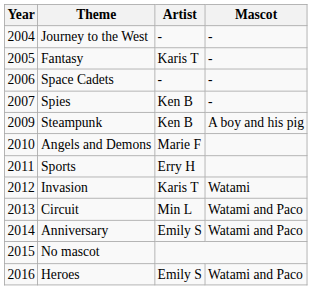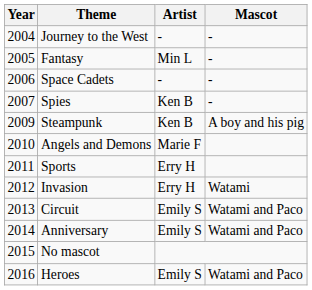Fantasy | Artist: Karis T -> Min L
Invasion | Artist: Karis T -> Erry H
Circuit | Artist: Min L -> Emily S
